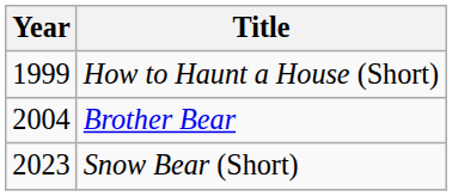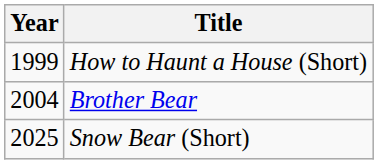Snow Bear (Short) | Year: 2023 -> 2025
